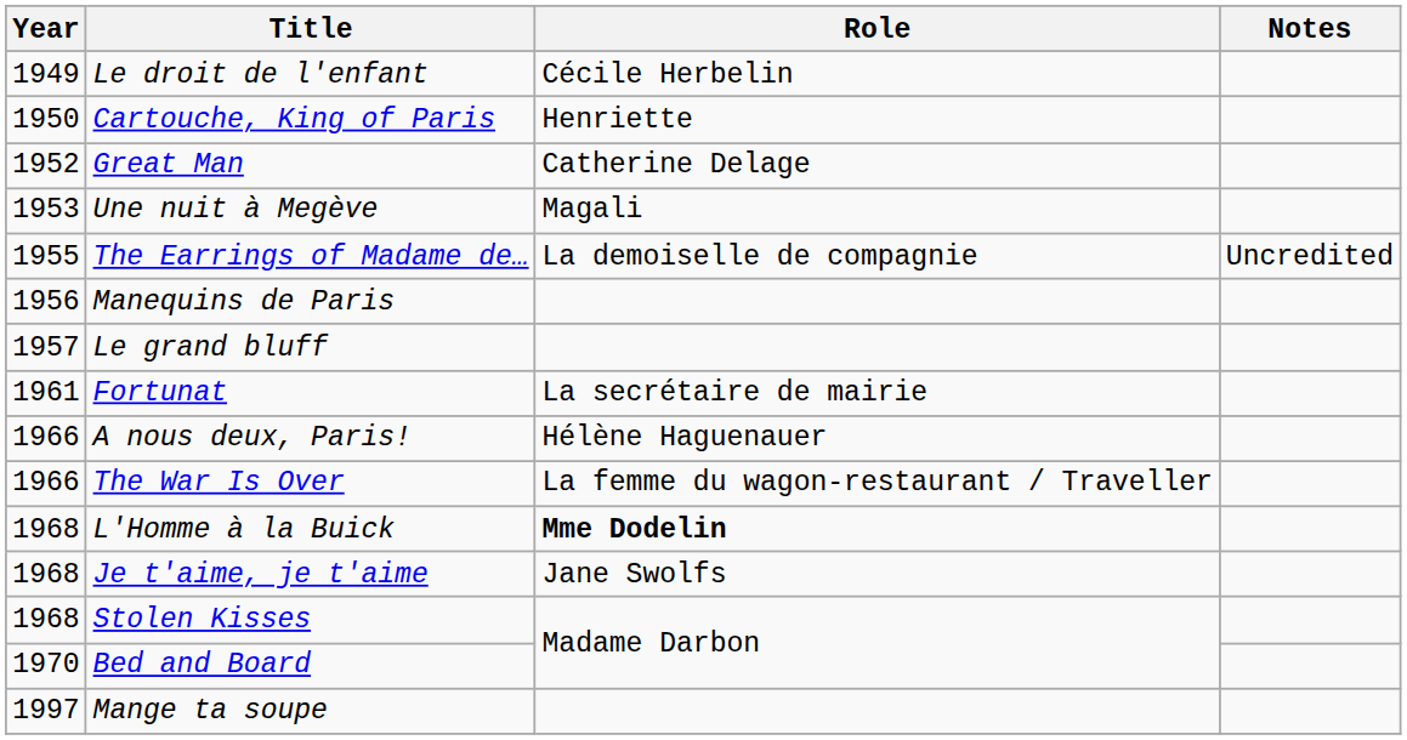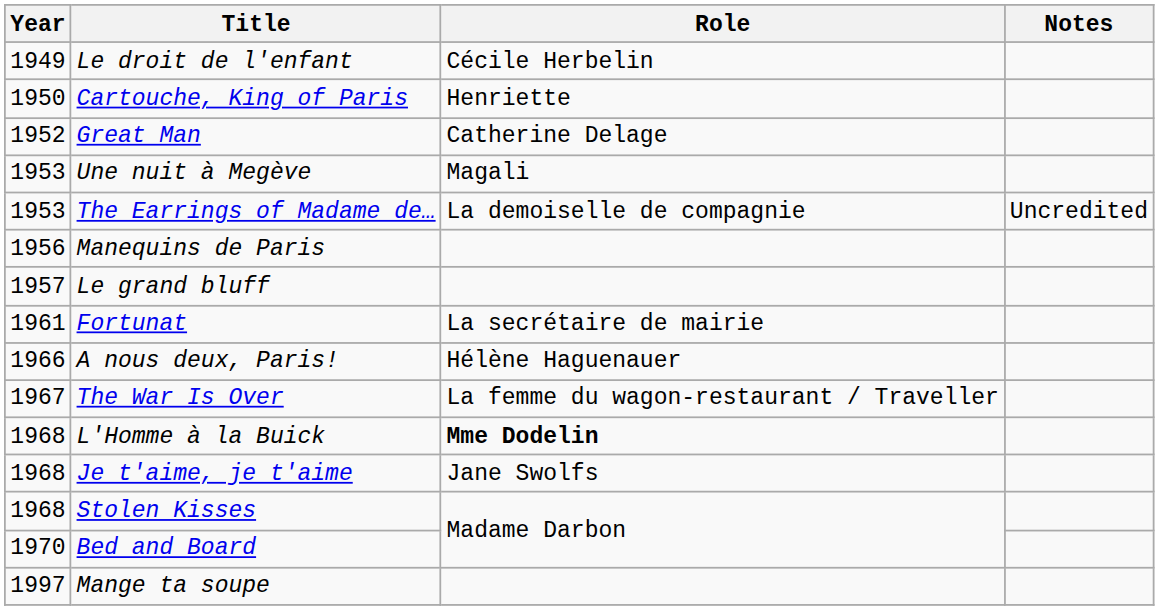The Earrings of Madame de… | Year: 1955 -> 1953
The War Is Over | Year: 1966 -> 1967
